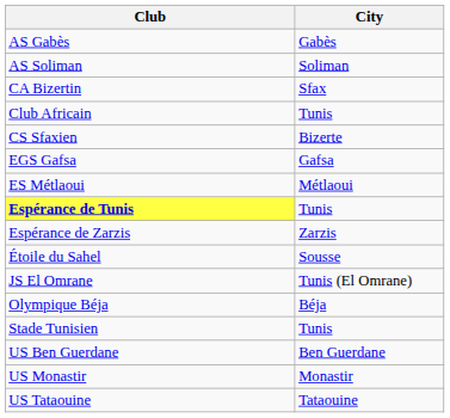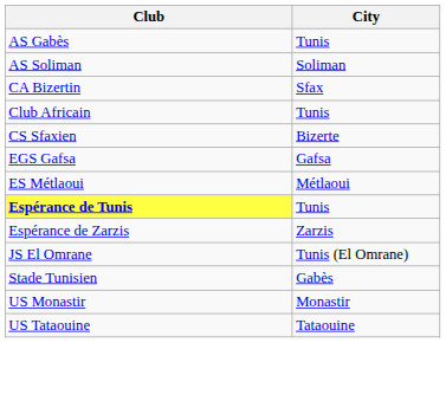AS Gabès | City: Gabès -> Tunis
- row: Étoile du Sahel | Sousse
- row: Olympique Béja | Béja
Stade Tunisien | City: Tunis -> Gabès
- row: US Ben Guerdane | Ben Guerdane
